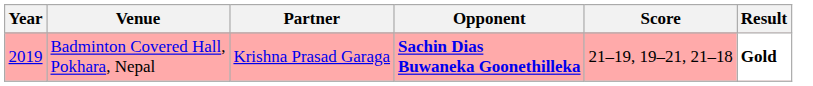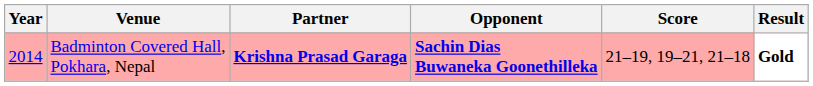Badminton Covered Hall, Pokhara, Nepal | Year: 2019 -> 2014
Badminton Covered Hall, Pokhara, Nepal | Partner: normal -> bold
